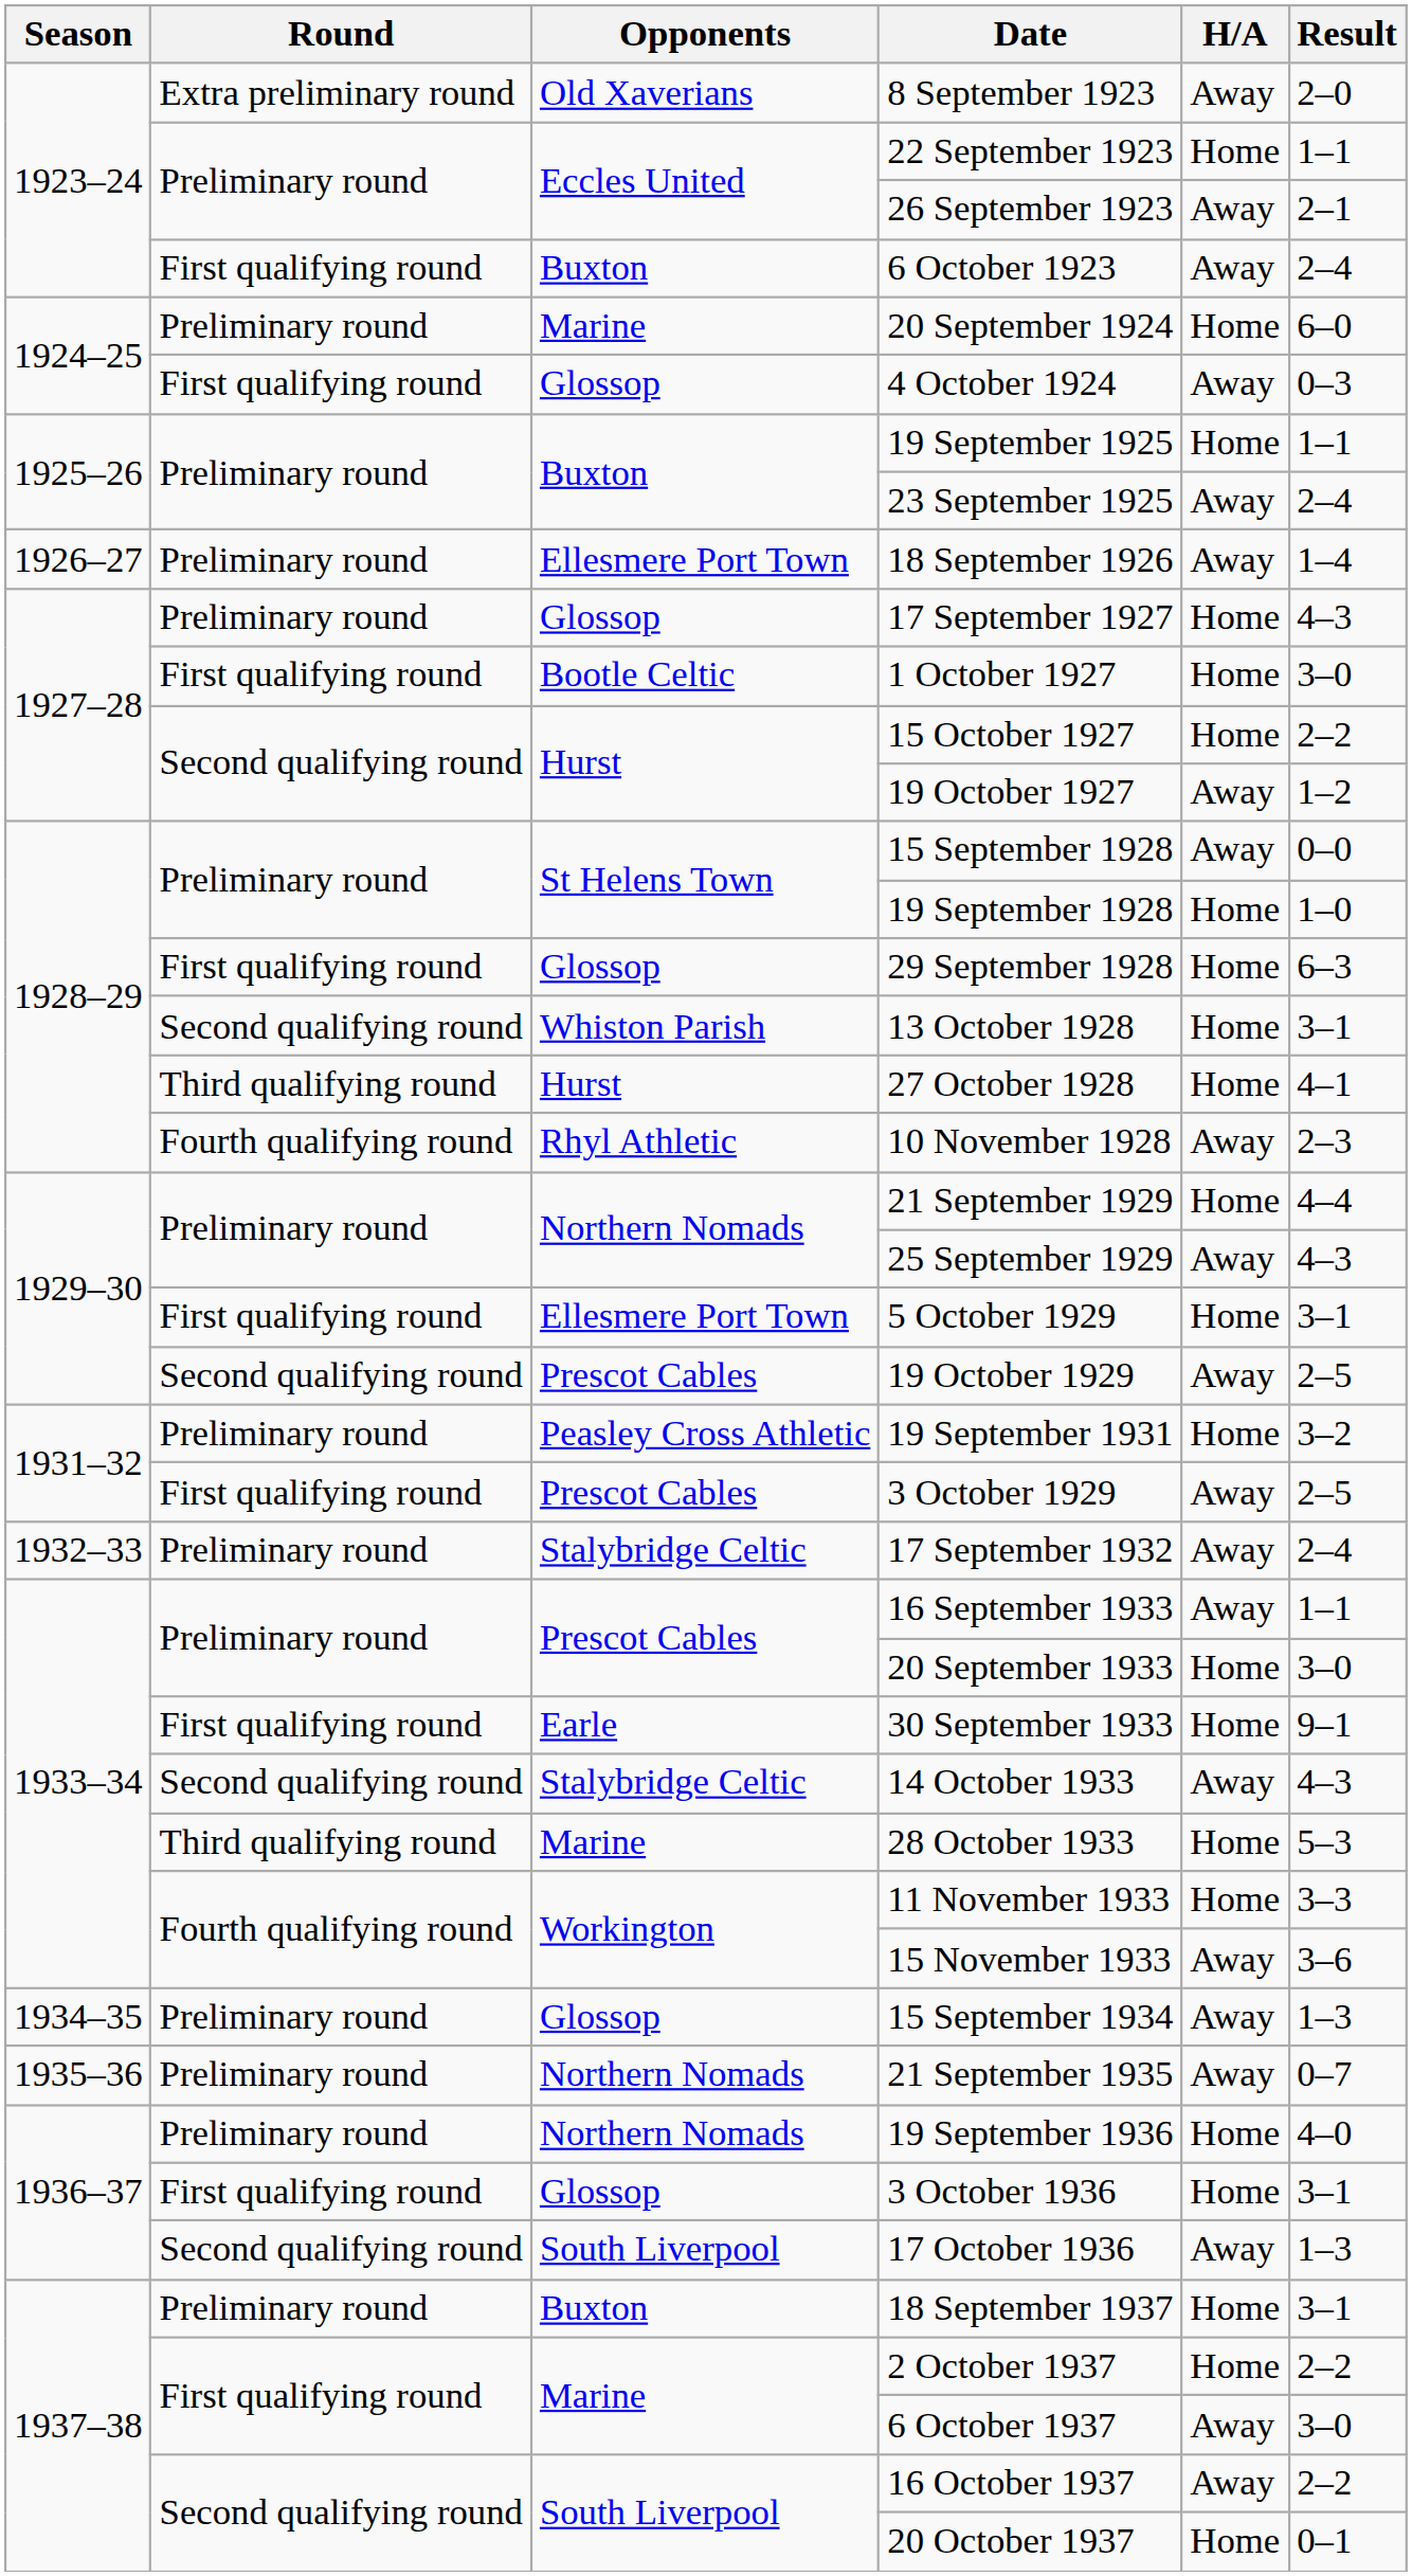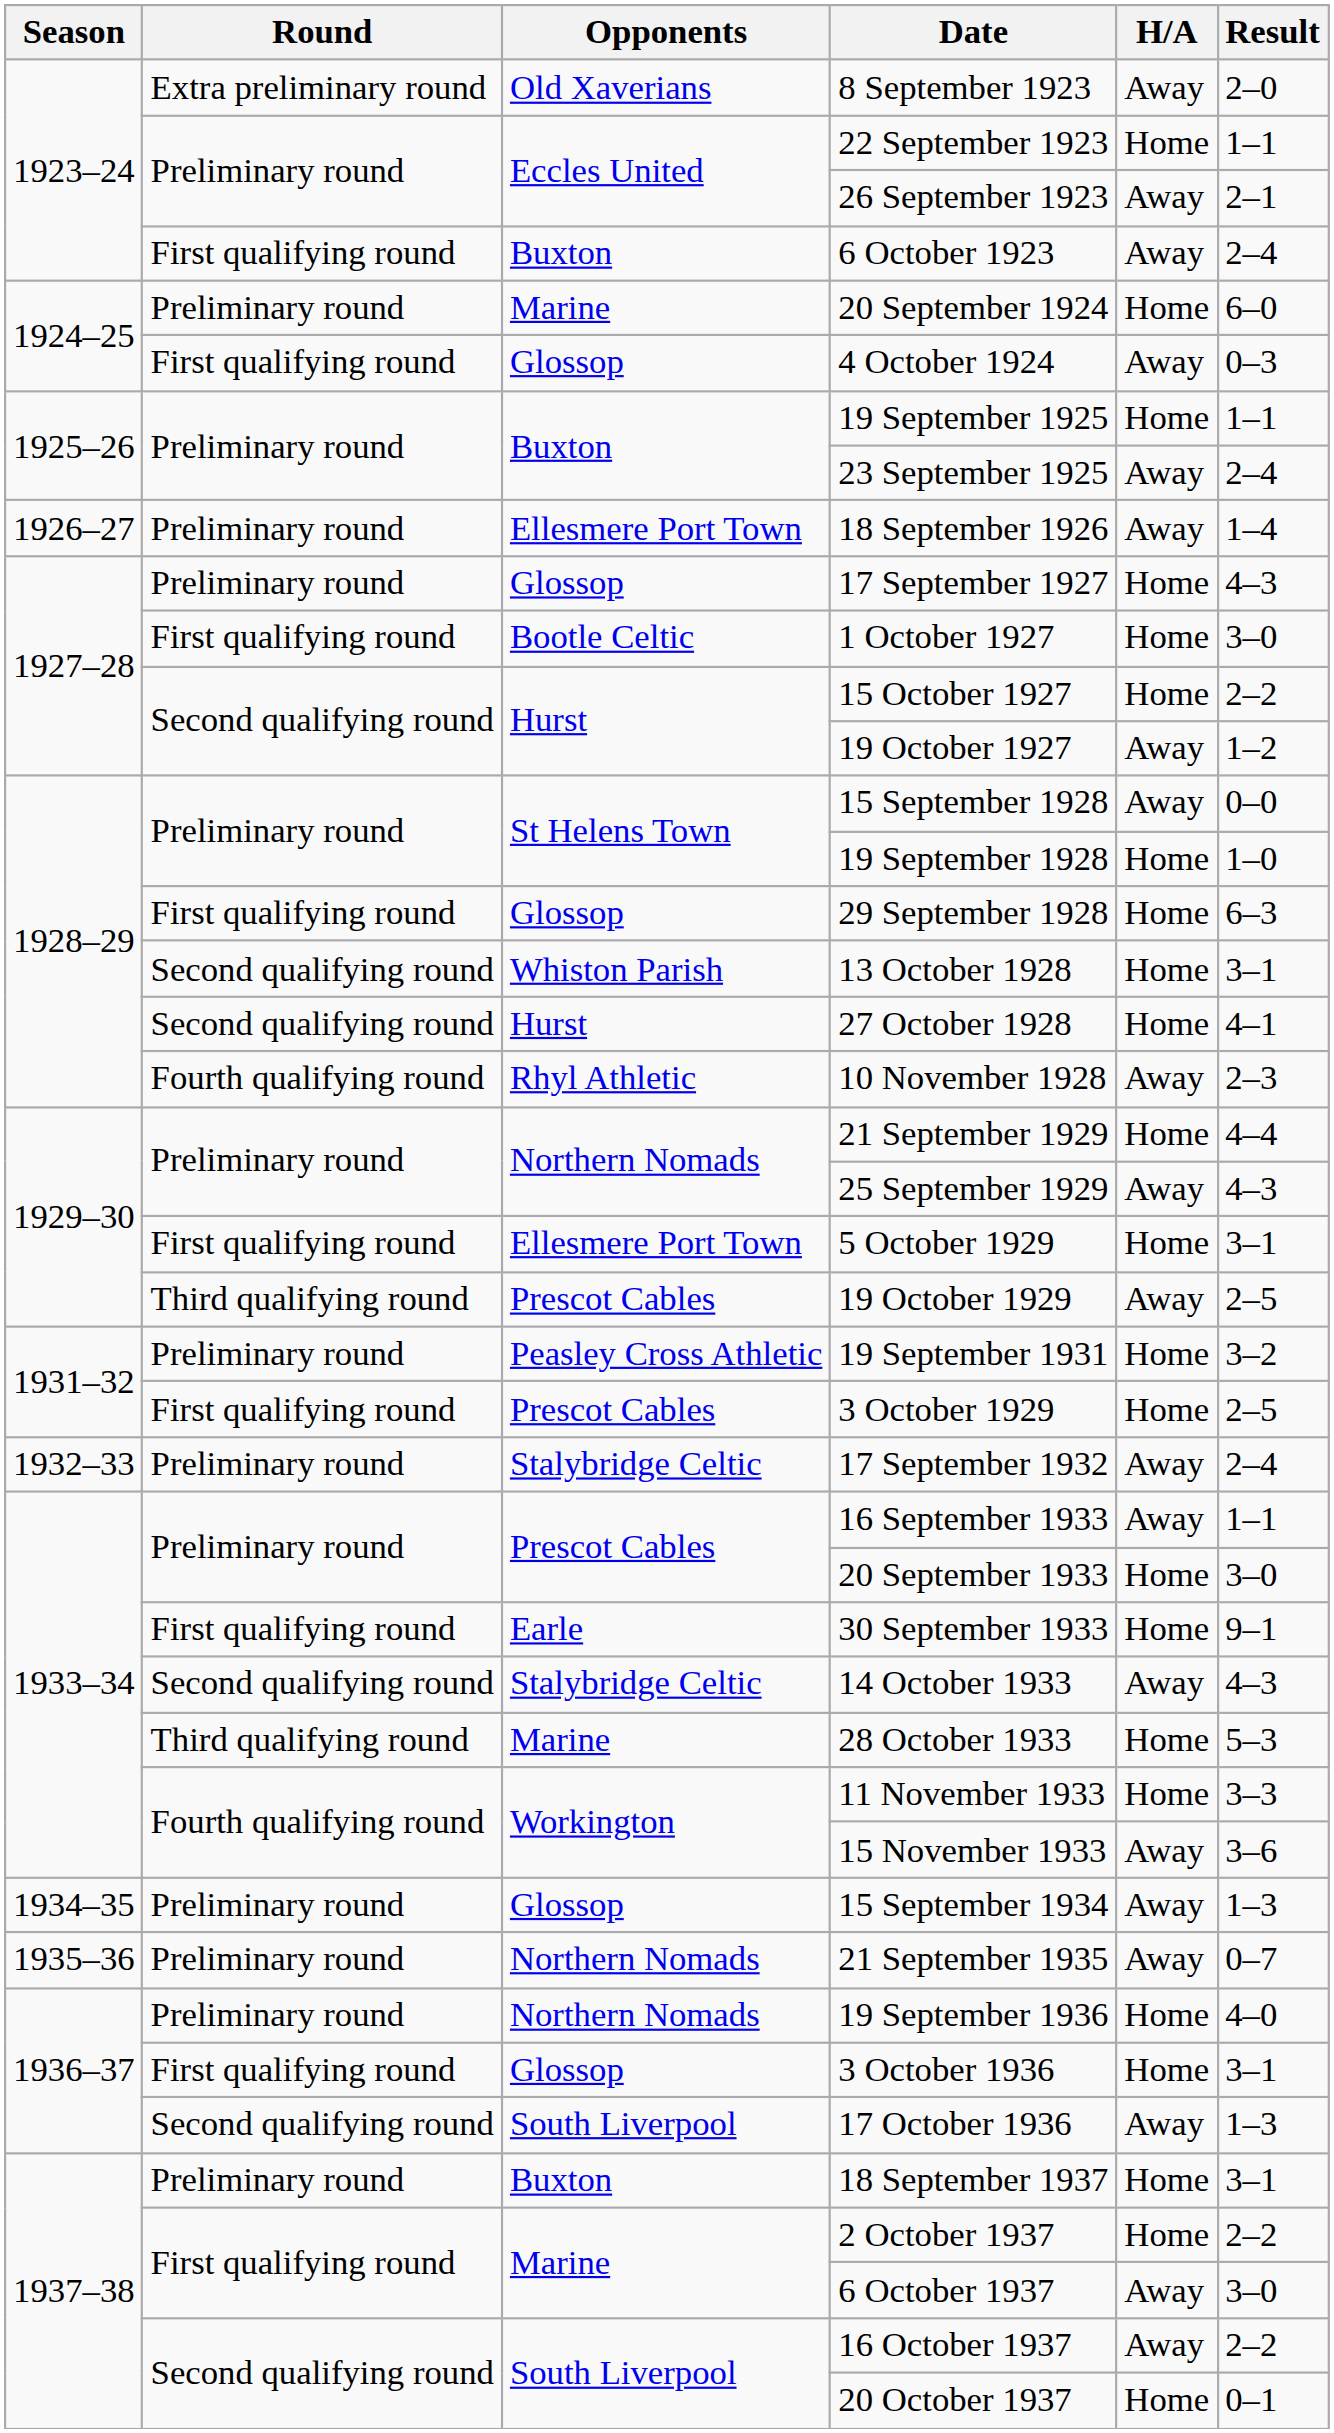27 October 1928 | Round: Third qualifying round -> Second qualifying round
19 October 1929 | Round: Second qualifying round -> Third qualifying round
3 October 1929 | H/A: Away -> Home
